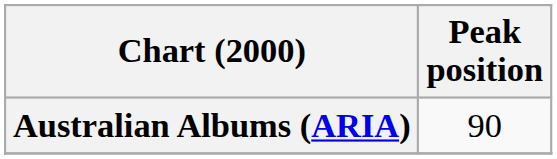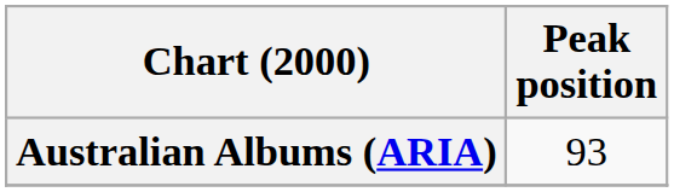Australian Albums (ARIA) | Peak position: 90 -> 93
